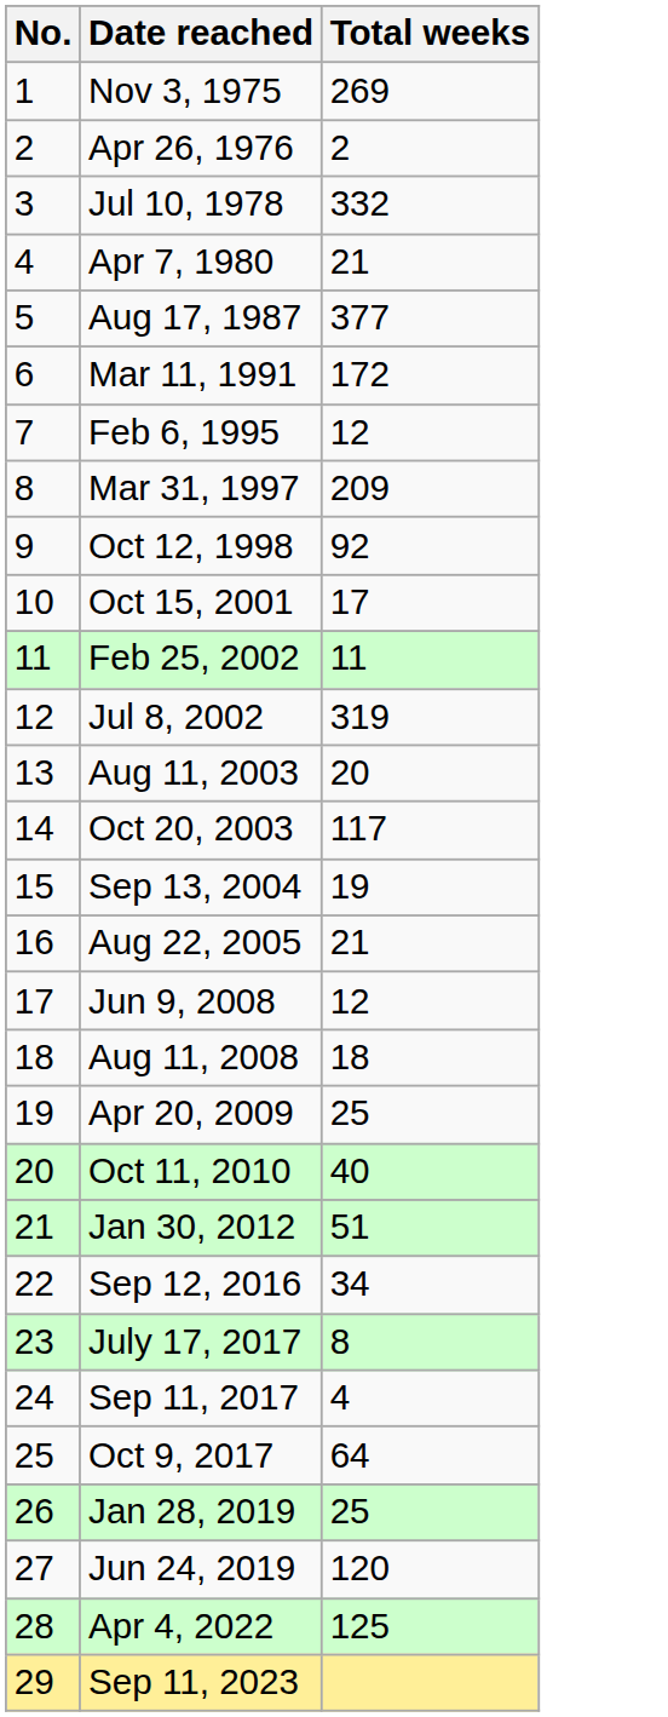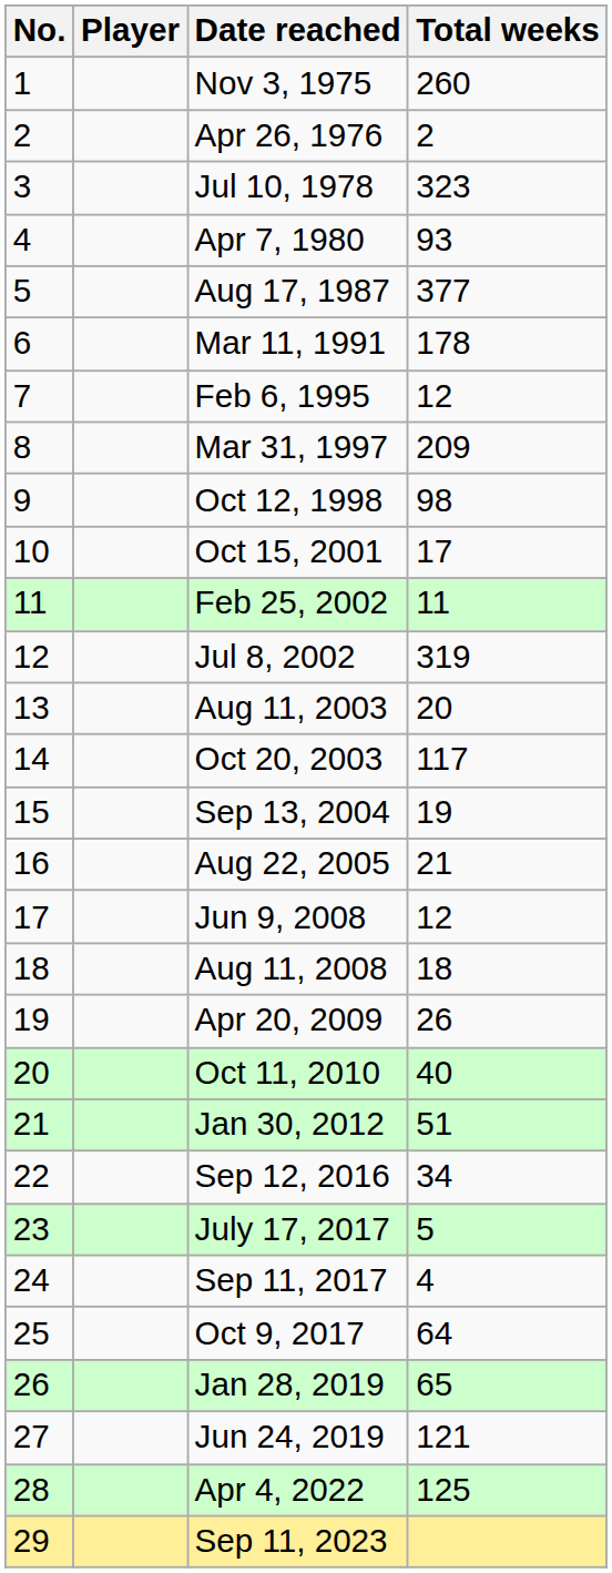+ column: Player
Nov 3, 1975 | Total weeks: 269 -> 260
Jul 10, 1978 | Total weeks: 332 -> 323
Apr 7, 1980 | Total weeks: 21 -> 93
Mar 11, 1991 | Total weeks: 172 -> 178
Oct 12, 1998 | Total weeks: 92 -> 98
Apr 20, 2009 | Total weeks: 25 -> 26
July 17, 2017 | Total weeks: 8 -> 5
Jan 28, 2019 | Total weeks: 25 -> 65
Jun 24, 2019 | Total weeks: 120 -> 121
